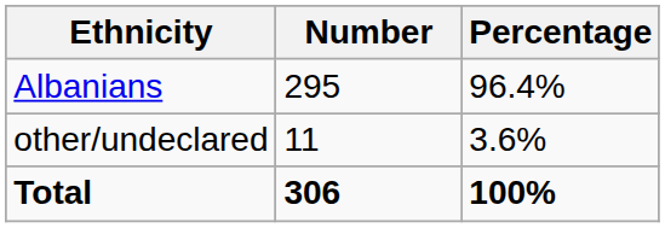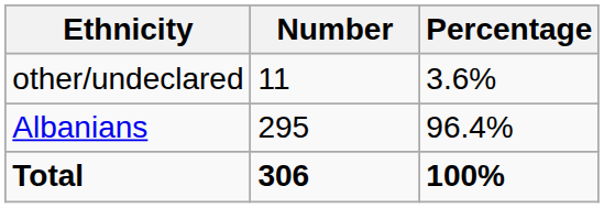rows swapped: Albanians <-> other/undeclared
